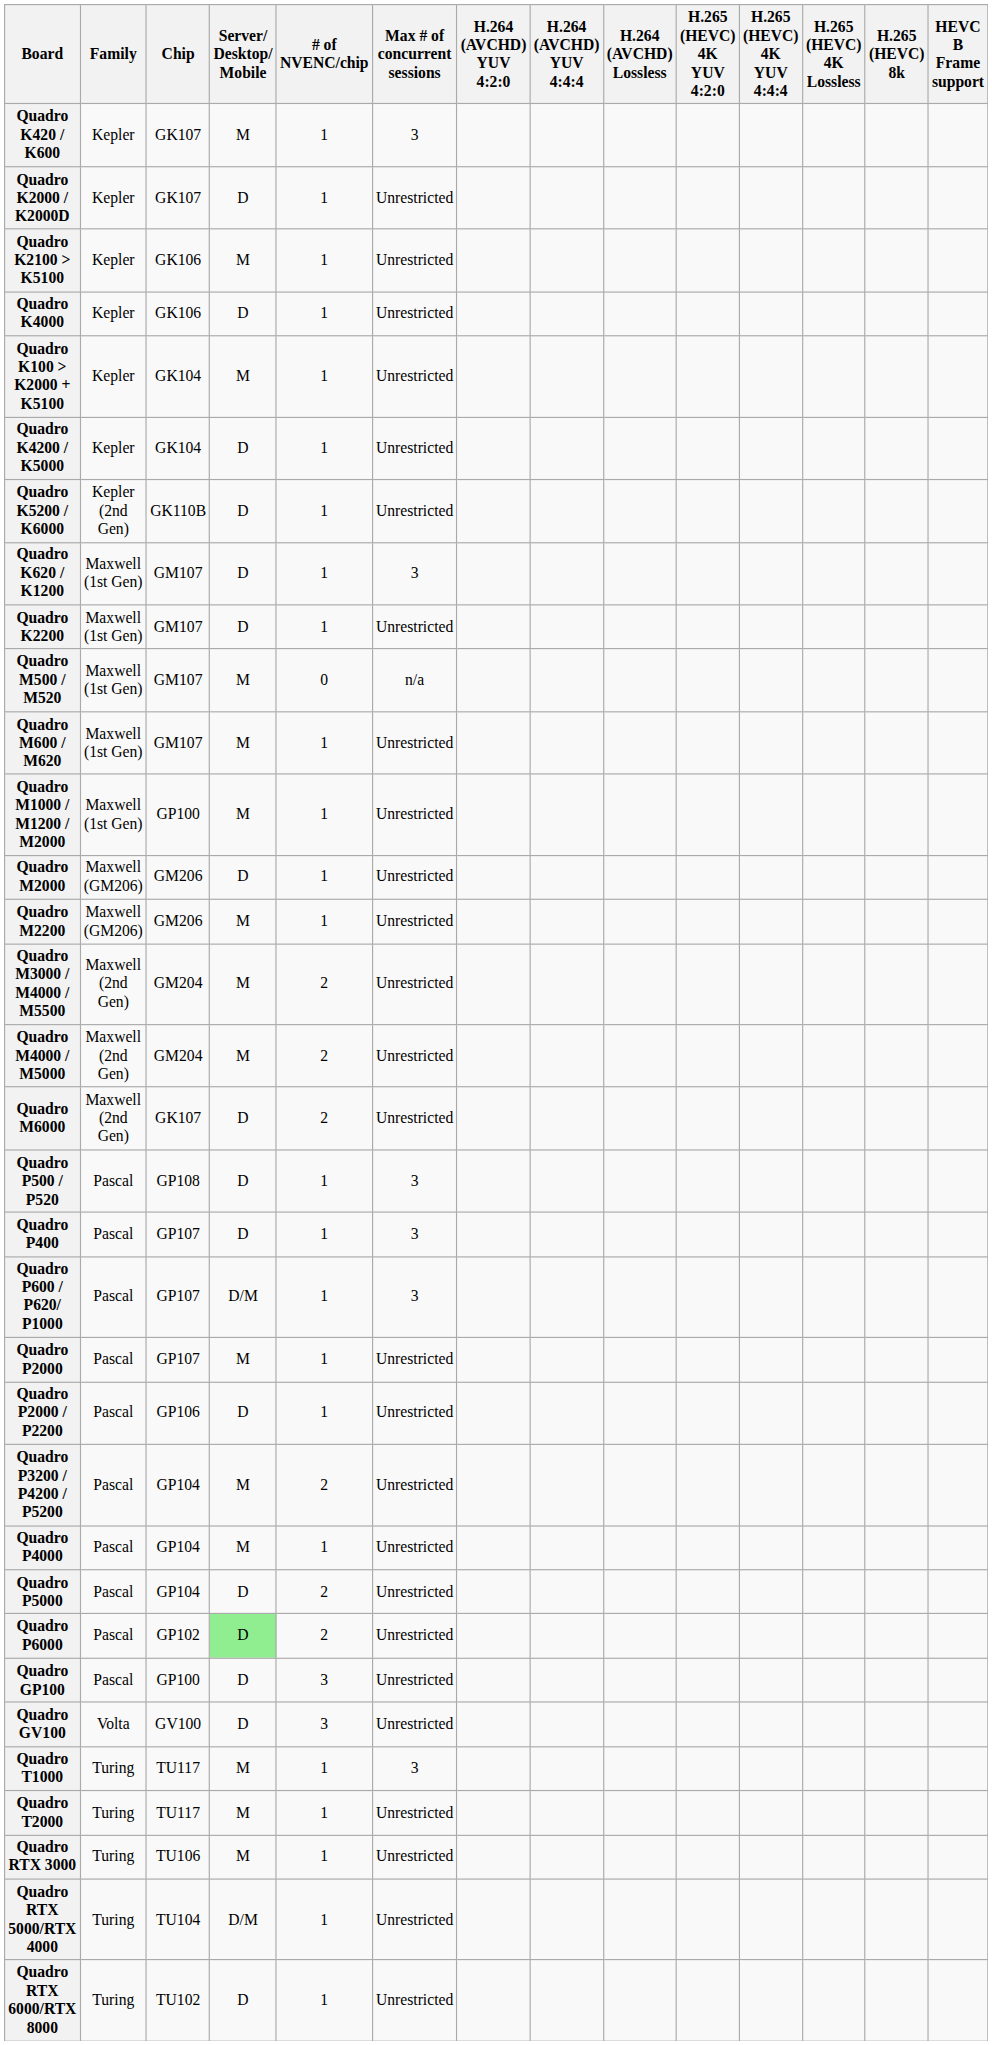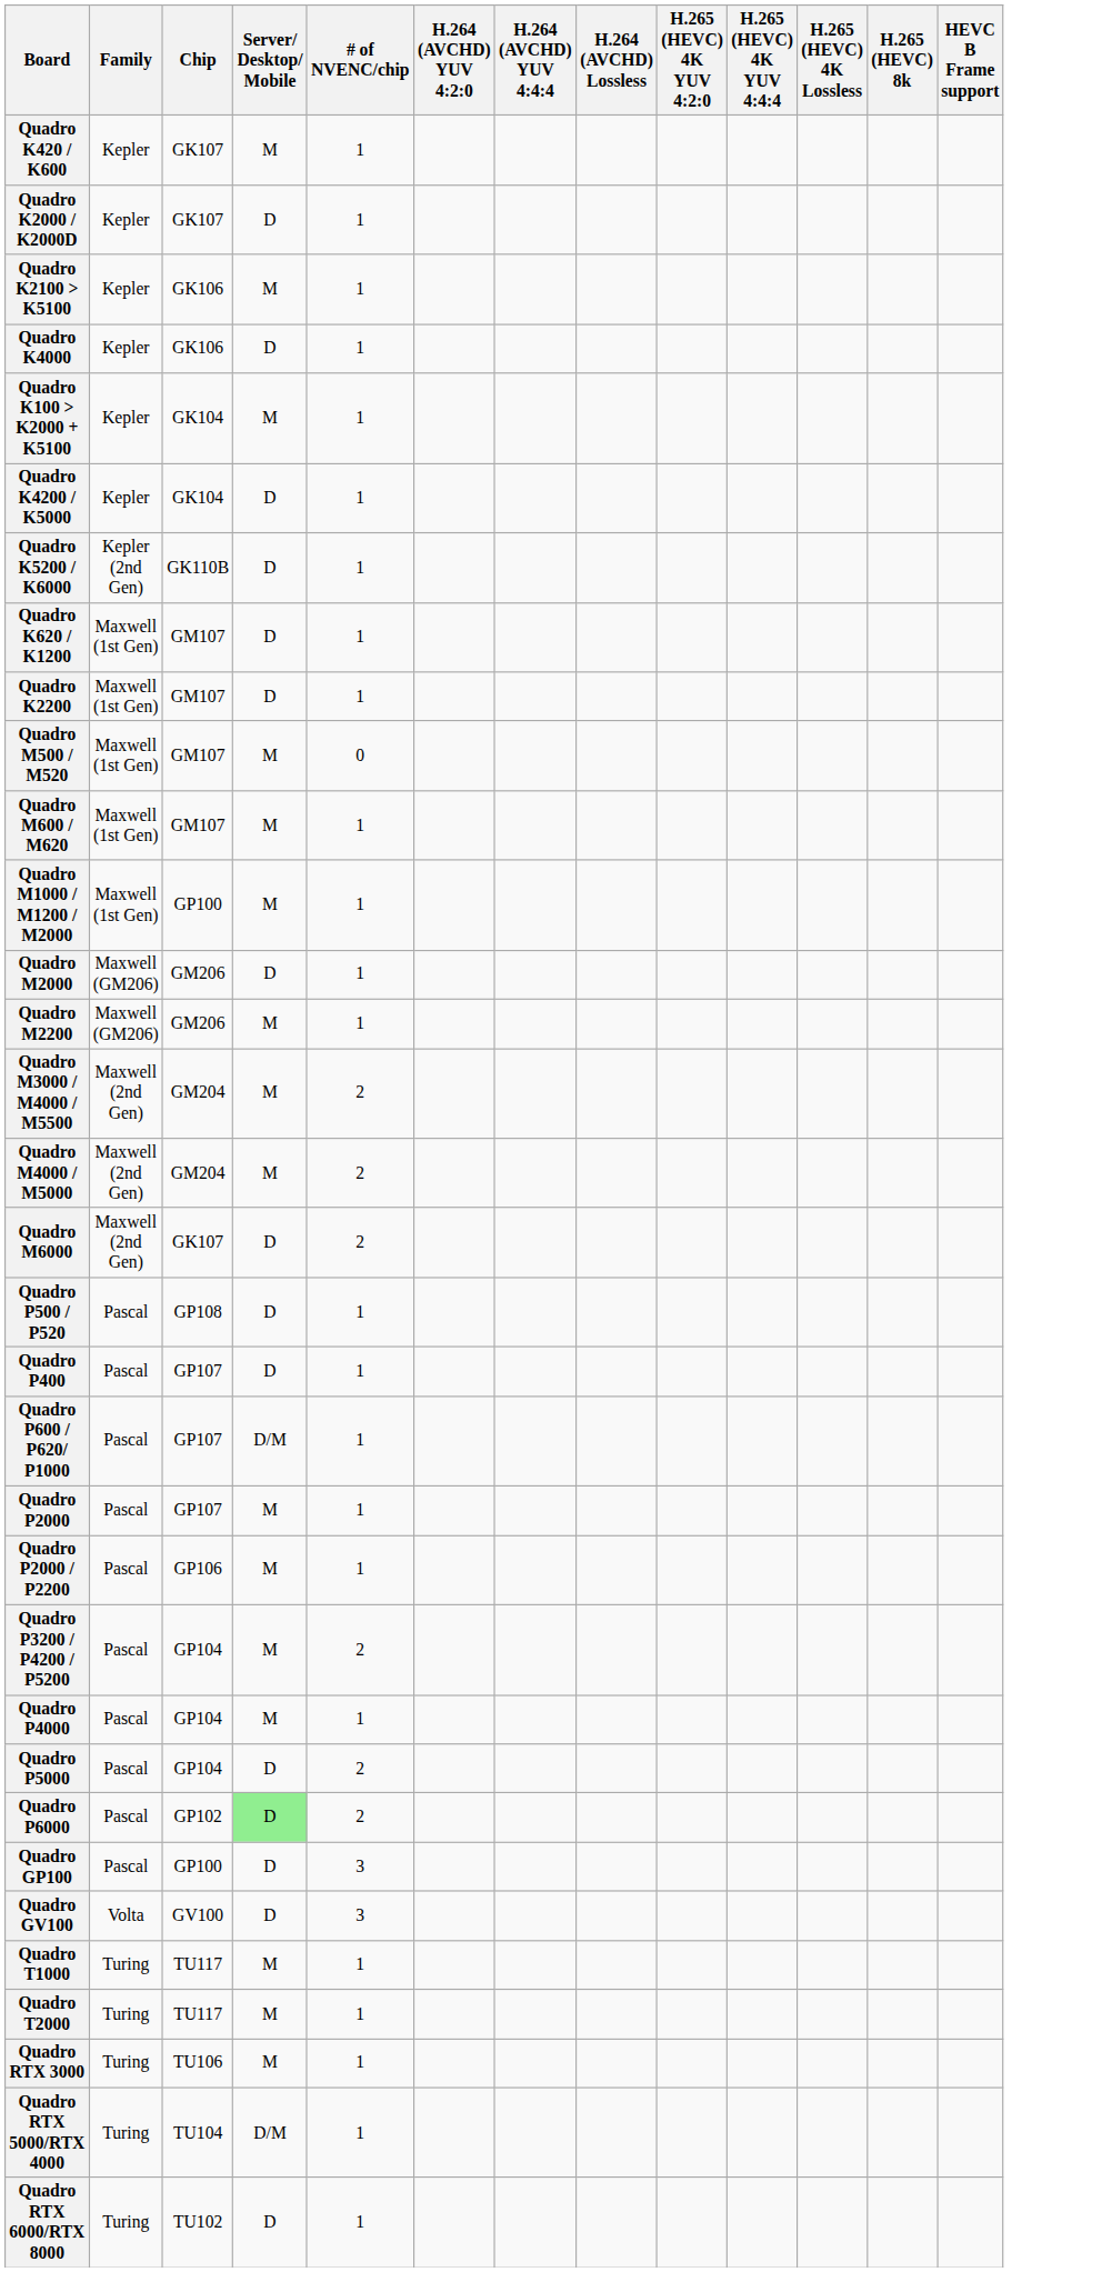- column: Max # of concurrent sessions | 3 | Unrestricted | Unrestricted | Unrestricted | Unrestricted | Unrestricted | Unrestricted | 3 | Unrestricted | n/a | Unrestricted | Unrestricted | Unrestricted | Unrestricted | Unrestricted | Unrestricted | Unrestricted | 3 | 3 | 3 | Unrestricted | Unrestricted | Unrestricted | Unrestricted | Unrestricted | Unrestricted | Unrestricted | Unrestricted | 3 | Unrestricted | Unrestricted | Unrestricted | Unrestricted
Quadro P2000 / P2200 | Server/ Desktop/ Mobile: D -> M
